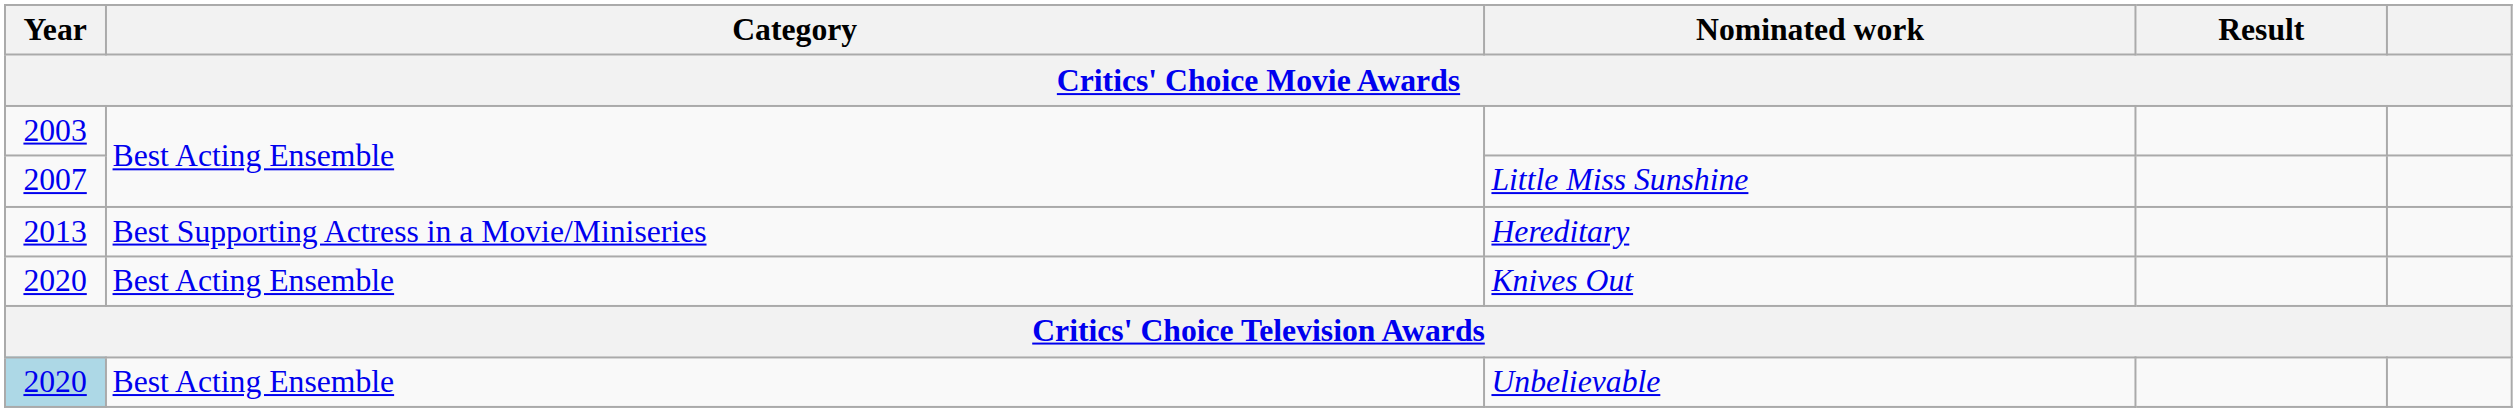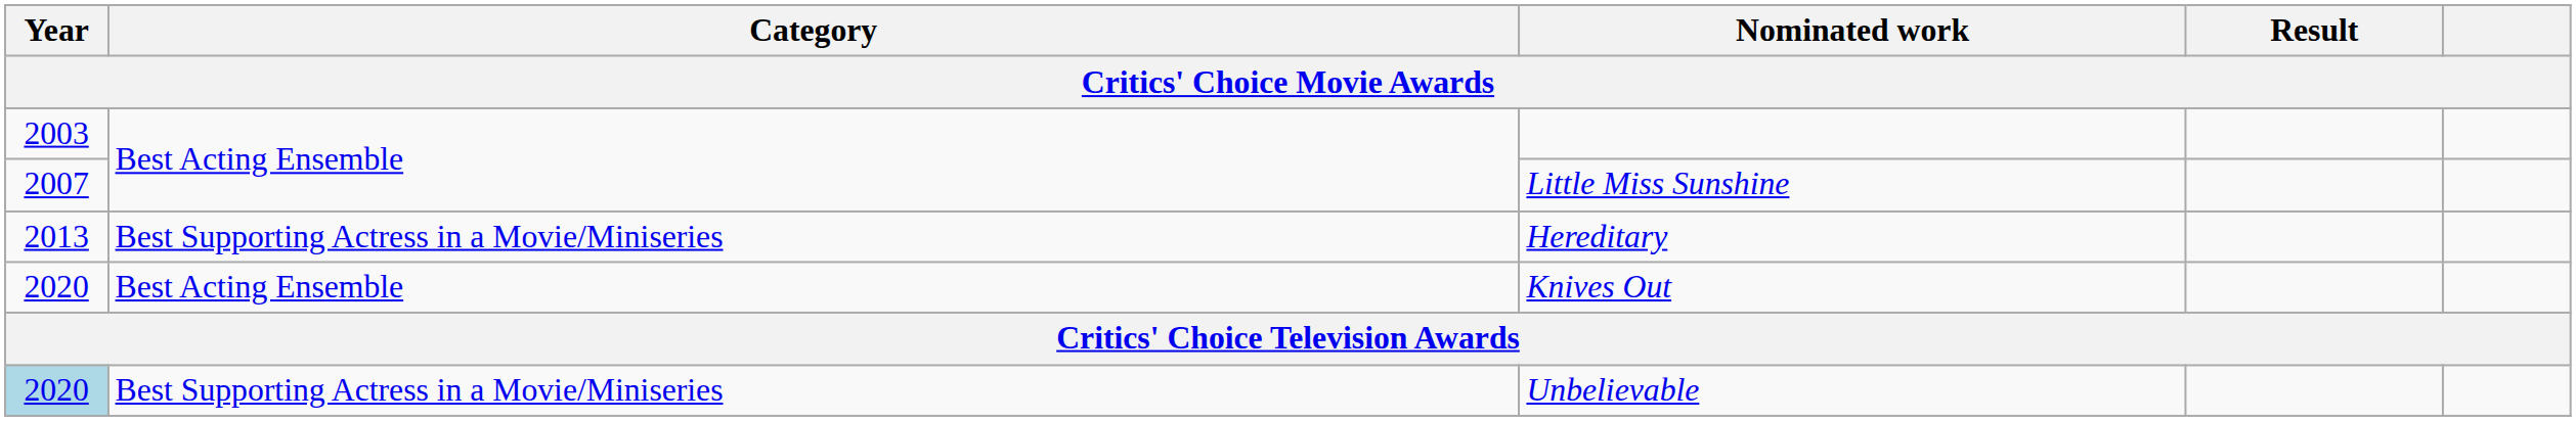Unbelievable | Category: Best Acting Ensemble -> Best Supporting Actress in a Movie/Miniseries
